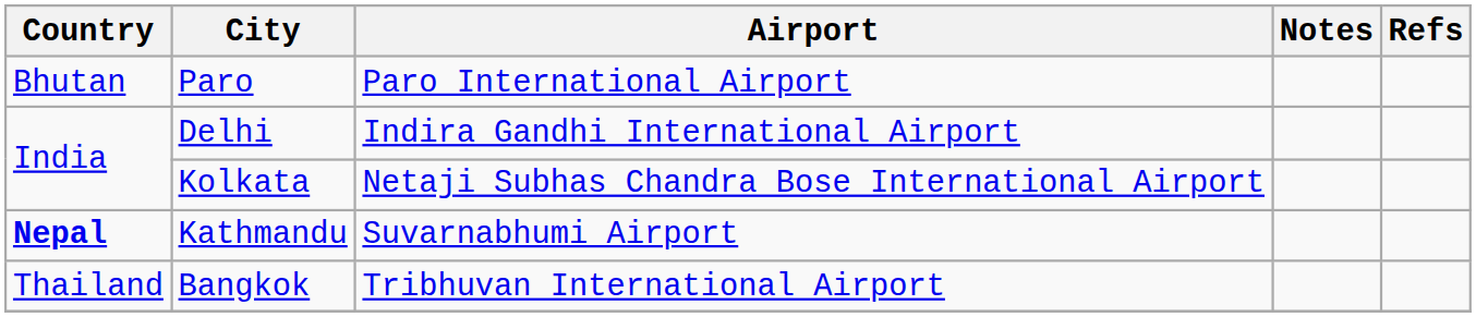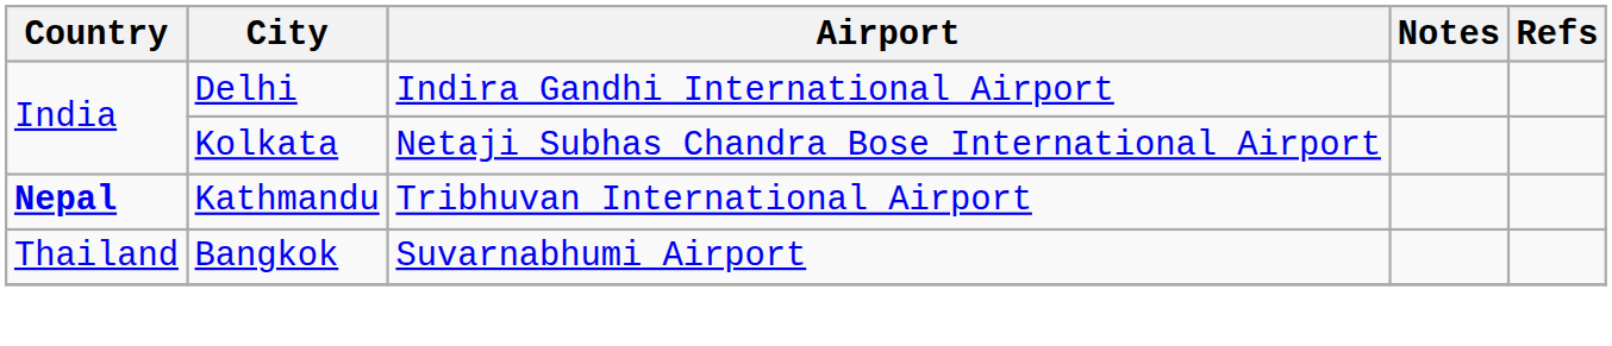- row: Bhutan | Paro | Paro International Airport
Kathmandu | Airport: Suvarnabhumi Airport -> Tribhuvan International Airport
Bangkok | Airport: Tribhuvan International Airport -> Suvarnabhumi Airport
